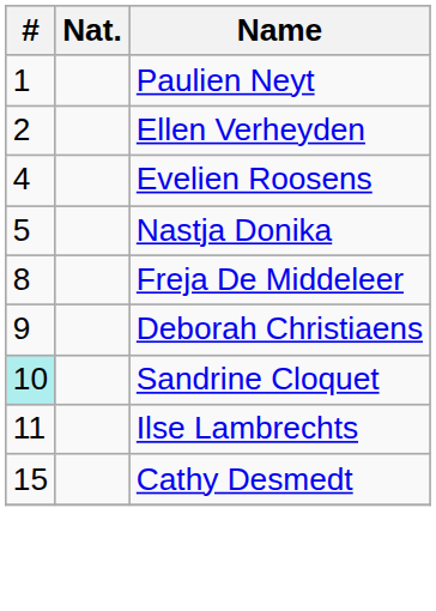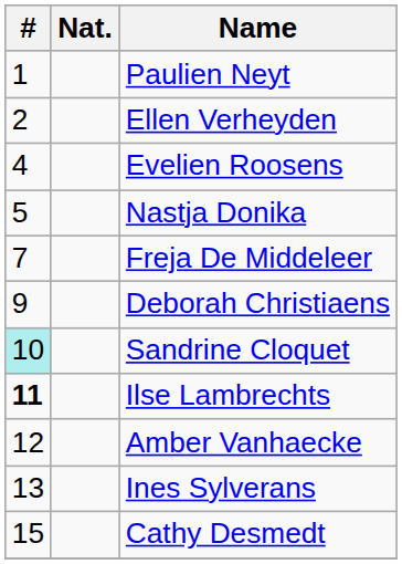Freja De Middeleer | #: 8 -> 7
Ilse Lambrechts | #: normal -> bold
+ row: 12 | Amber Vanhaecke
+ row: 13 | Ines Sylverans
